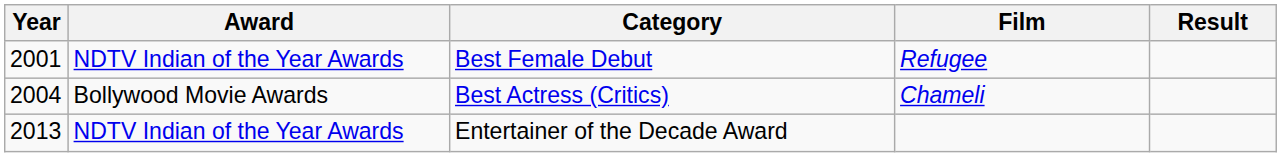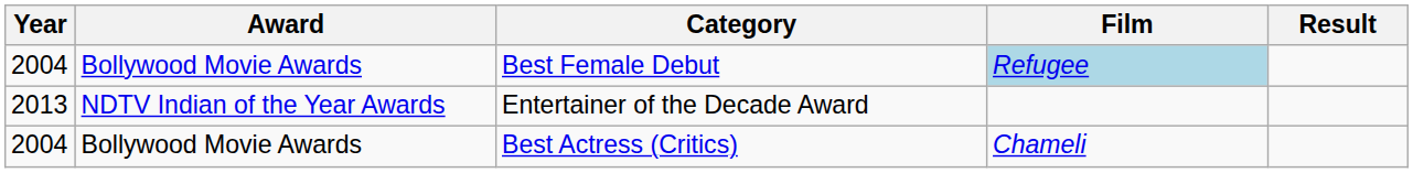Best Female Debut | Year: 2001 -> 2004
Best Female Debut | Award: NDTV Indian of the Year Awards -> Bollywood Movie Awards
Best Female Debut | Film: no background -> lightblue background
rows swapped: Best Actress (Critics) <-> Entertainer of the Decade Award
